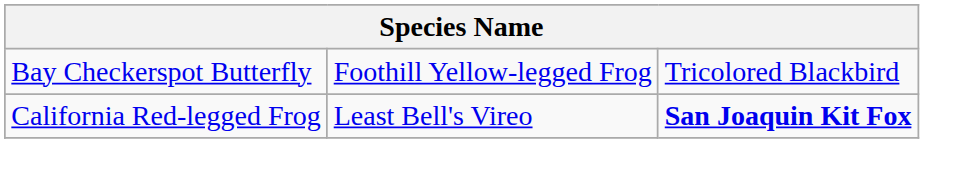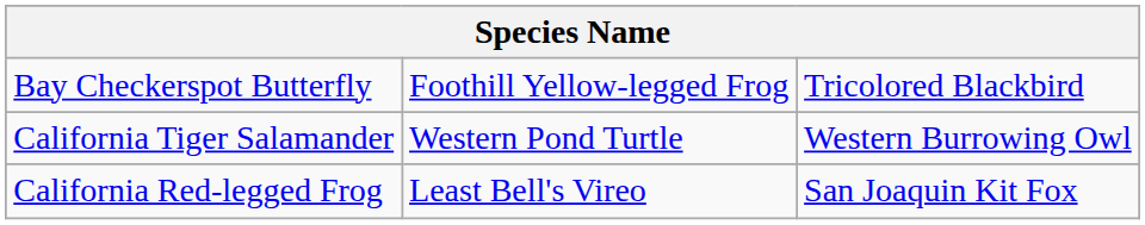+ row: California Tiger Salamander | Western Pond Turtle | Western Burrowing Owl
California Red-legged Frog | column 3: bold -> normal
